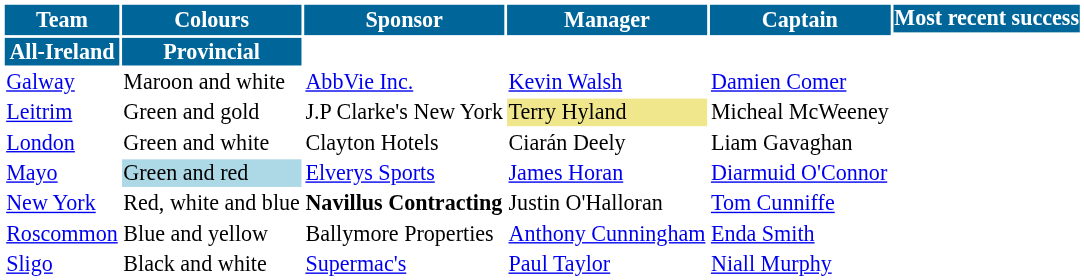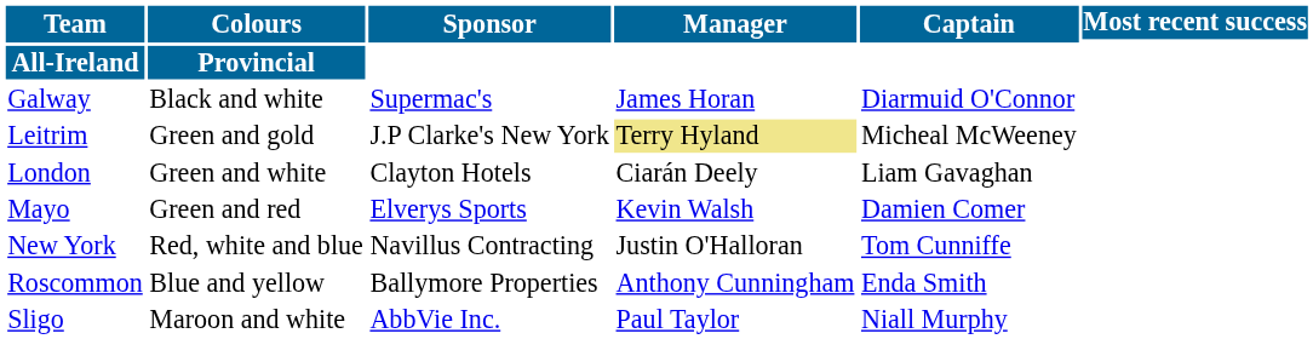Galway | Colours: Maroon and white -> Black and white
Galway | Sponsor: AbbVie Inc. -> Supermac's
Galway | Manager: Kevin Walsh -> James Horan
Galway | Captain: Damien Comer -> Diarmuid O'Connor
Mayo | Colours: lightblue background -> no background
Mayo | Manager: James Horan -> Kevin Walsh
Mayo | Captain: Diarmuid O'Connor -> Damien Comer
New York | Sponsor: bold -> normal
Sligo | Colours: Black and white -> Maroon and white
Sligo | Sponsor: Supermac's -> AbbVie Inc.
